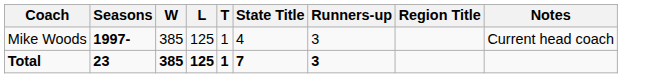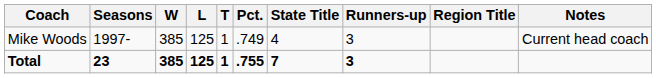+ column: Pct. | .749 | .755
Mike Woods | Seasons: bold -> normal
